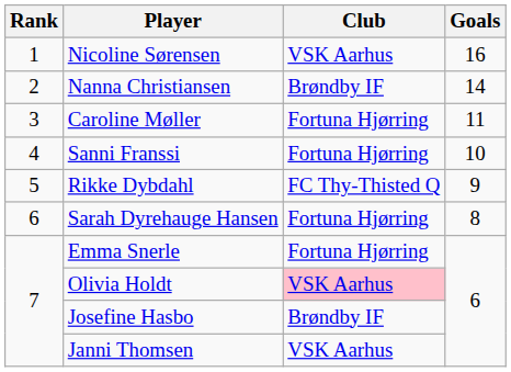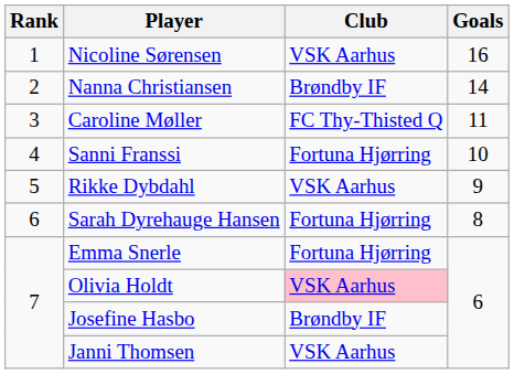Caroline Møller | Club: Fortuna Hjørring -> FC Thy-Thisted Q
Rikke Dybdahl | Club: FC Thy-Thisted Q -> VSK Aarhus
